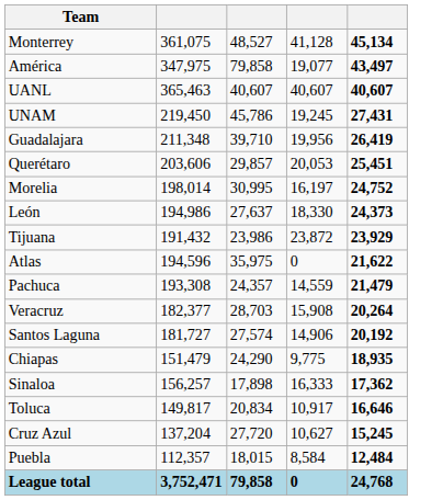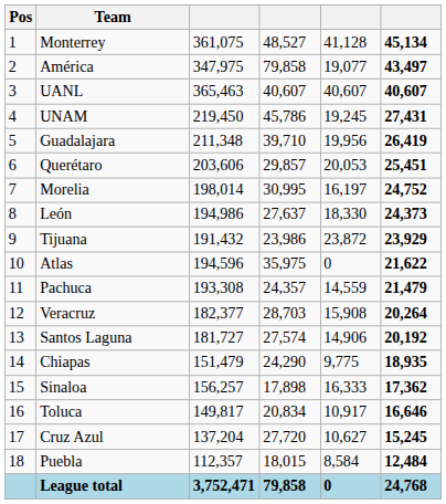+ column: Pos | 1 | 2 | 3 | 4 | 5 | 6 | 7 | 8 | 9 | 10 | 11 | 12 | 13 | 14 | 15 | 16 | 17 | 18
